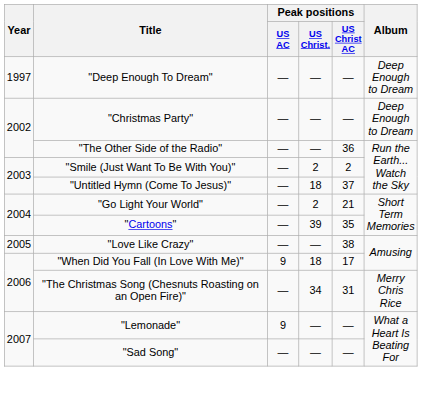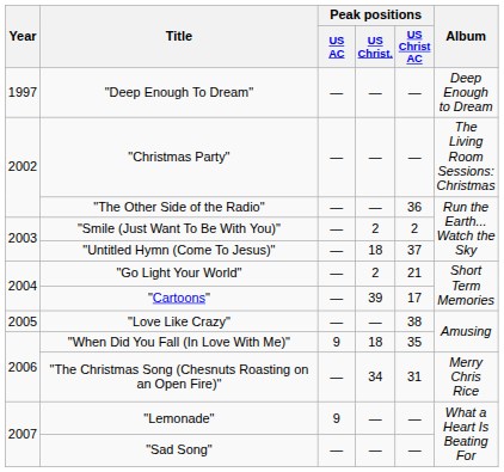"Christmas Party" | Album: Deep Enough to Dream -> The Living Room Sessions: Christmas
"Cartoons" | Peak positions / US Christ AC: 35 -> 17
"When Did You Fall (In Love With Me)" | Peak positions / US Christ AC: 17 -> 35
